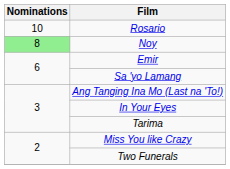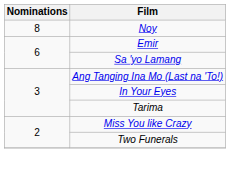- row: 10 | Rosario
Noy | Nominations: lightgreen background -> no background
